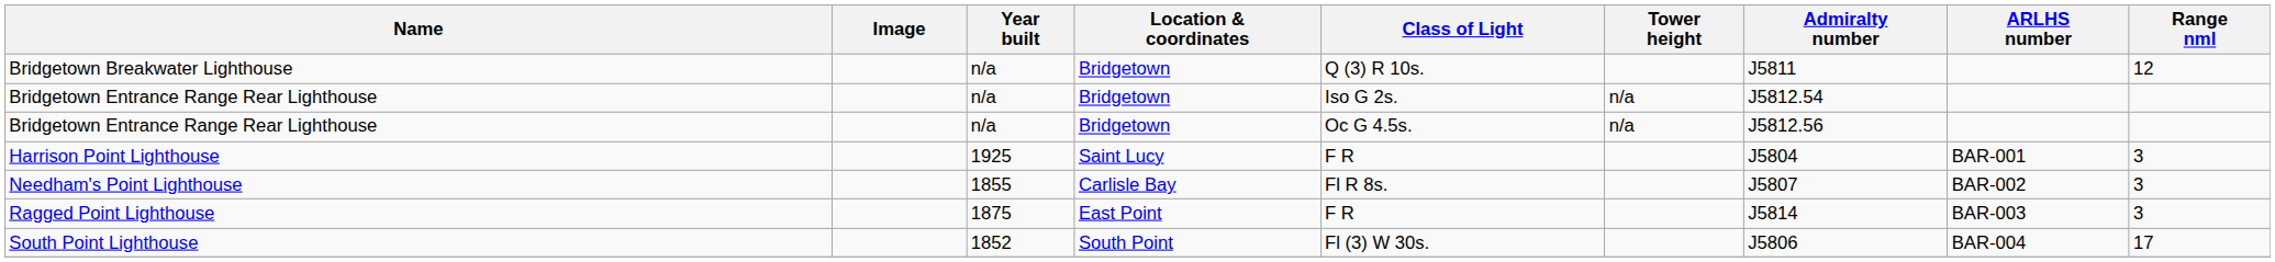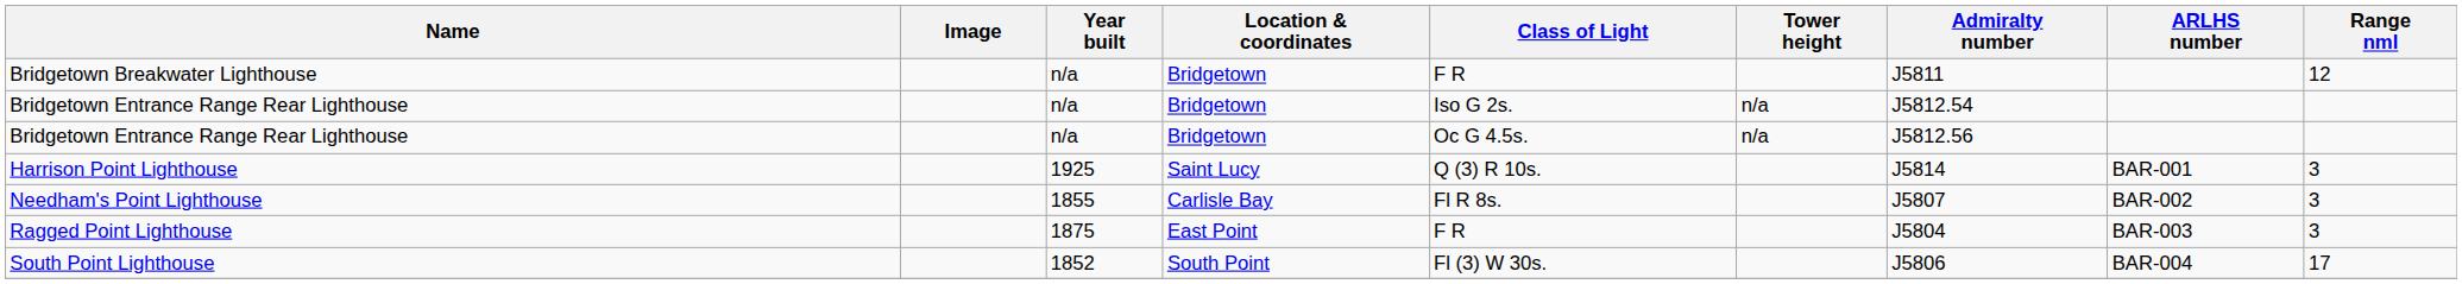Bridgetown Breakwater Lighthouse | Class of Light: Q (3) R 10s. -> F R
Harrison Point Lighthouse | Class of Light: F R -> Q (3) R 10s.
Harrison Point Lighthouse | Admiralty number: J5804 -> J5814
Ragged Point Lighthouse | Admiralty number: J5814 -> J5804
